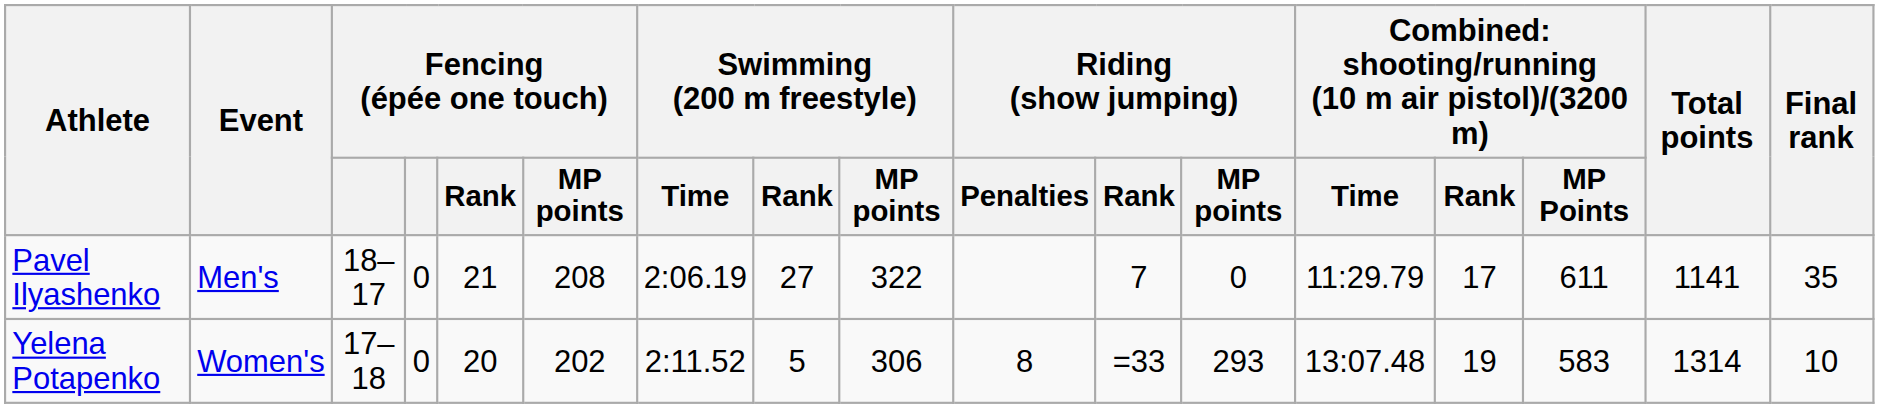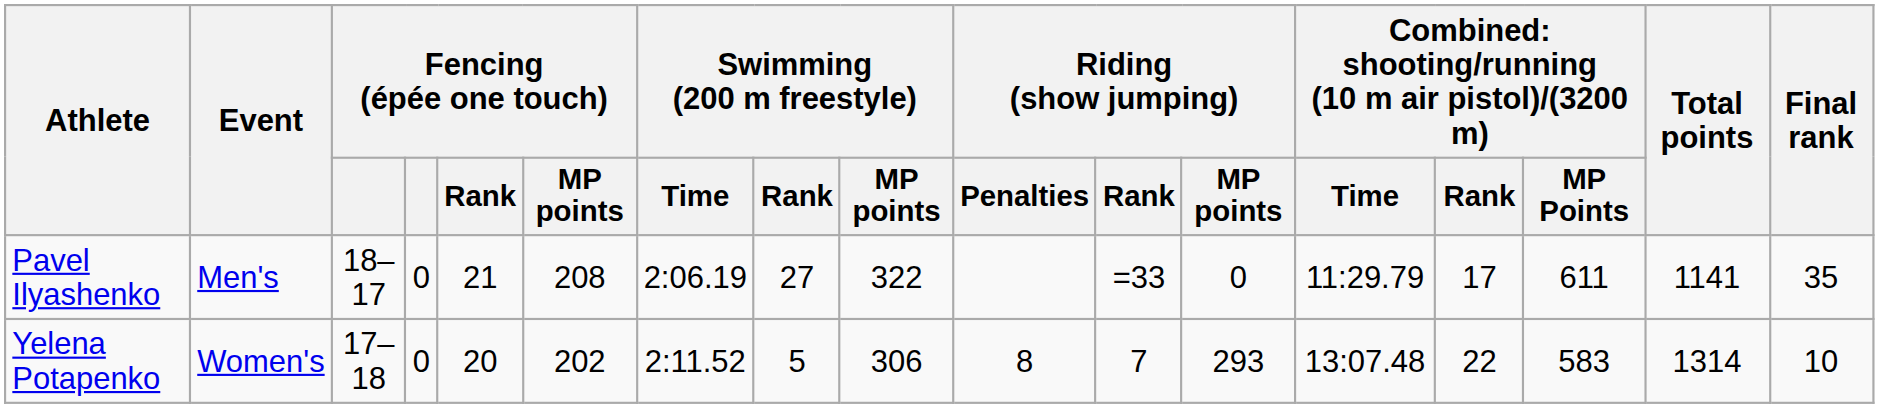Pavel Ilyashenko | Riding (show jumping) / Rank: 7 -> =33
Yelena Potapenko | Riding (show jumping) / Rank: =33 -> 7
Yelena Potapenko | column 14: 19 -> 22
